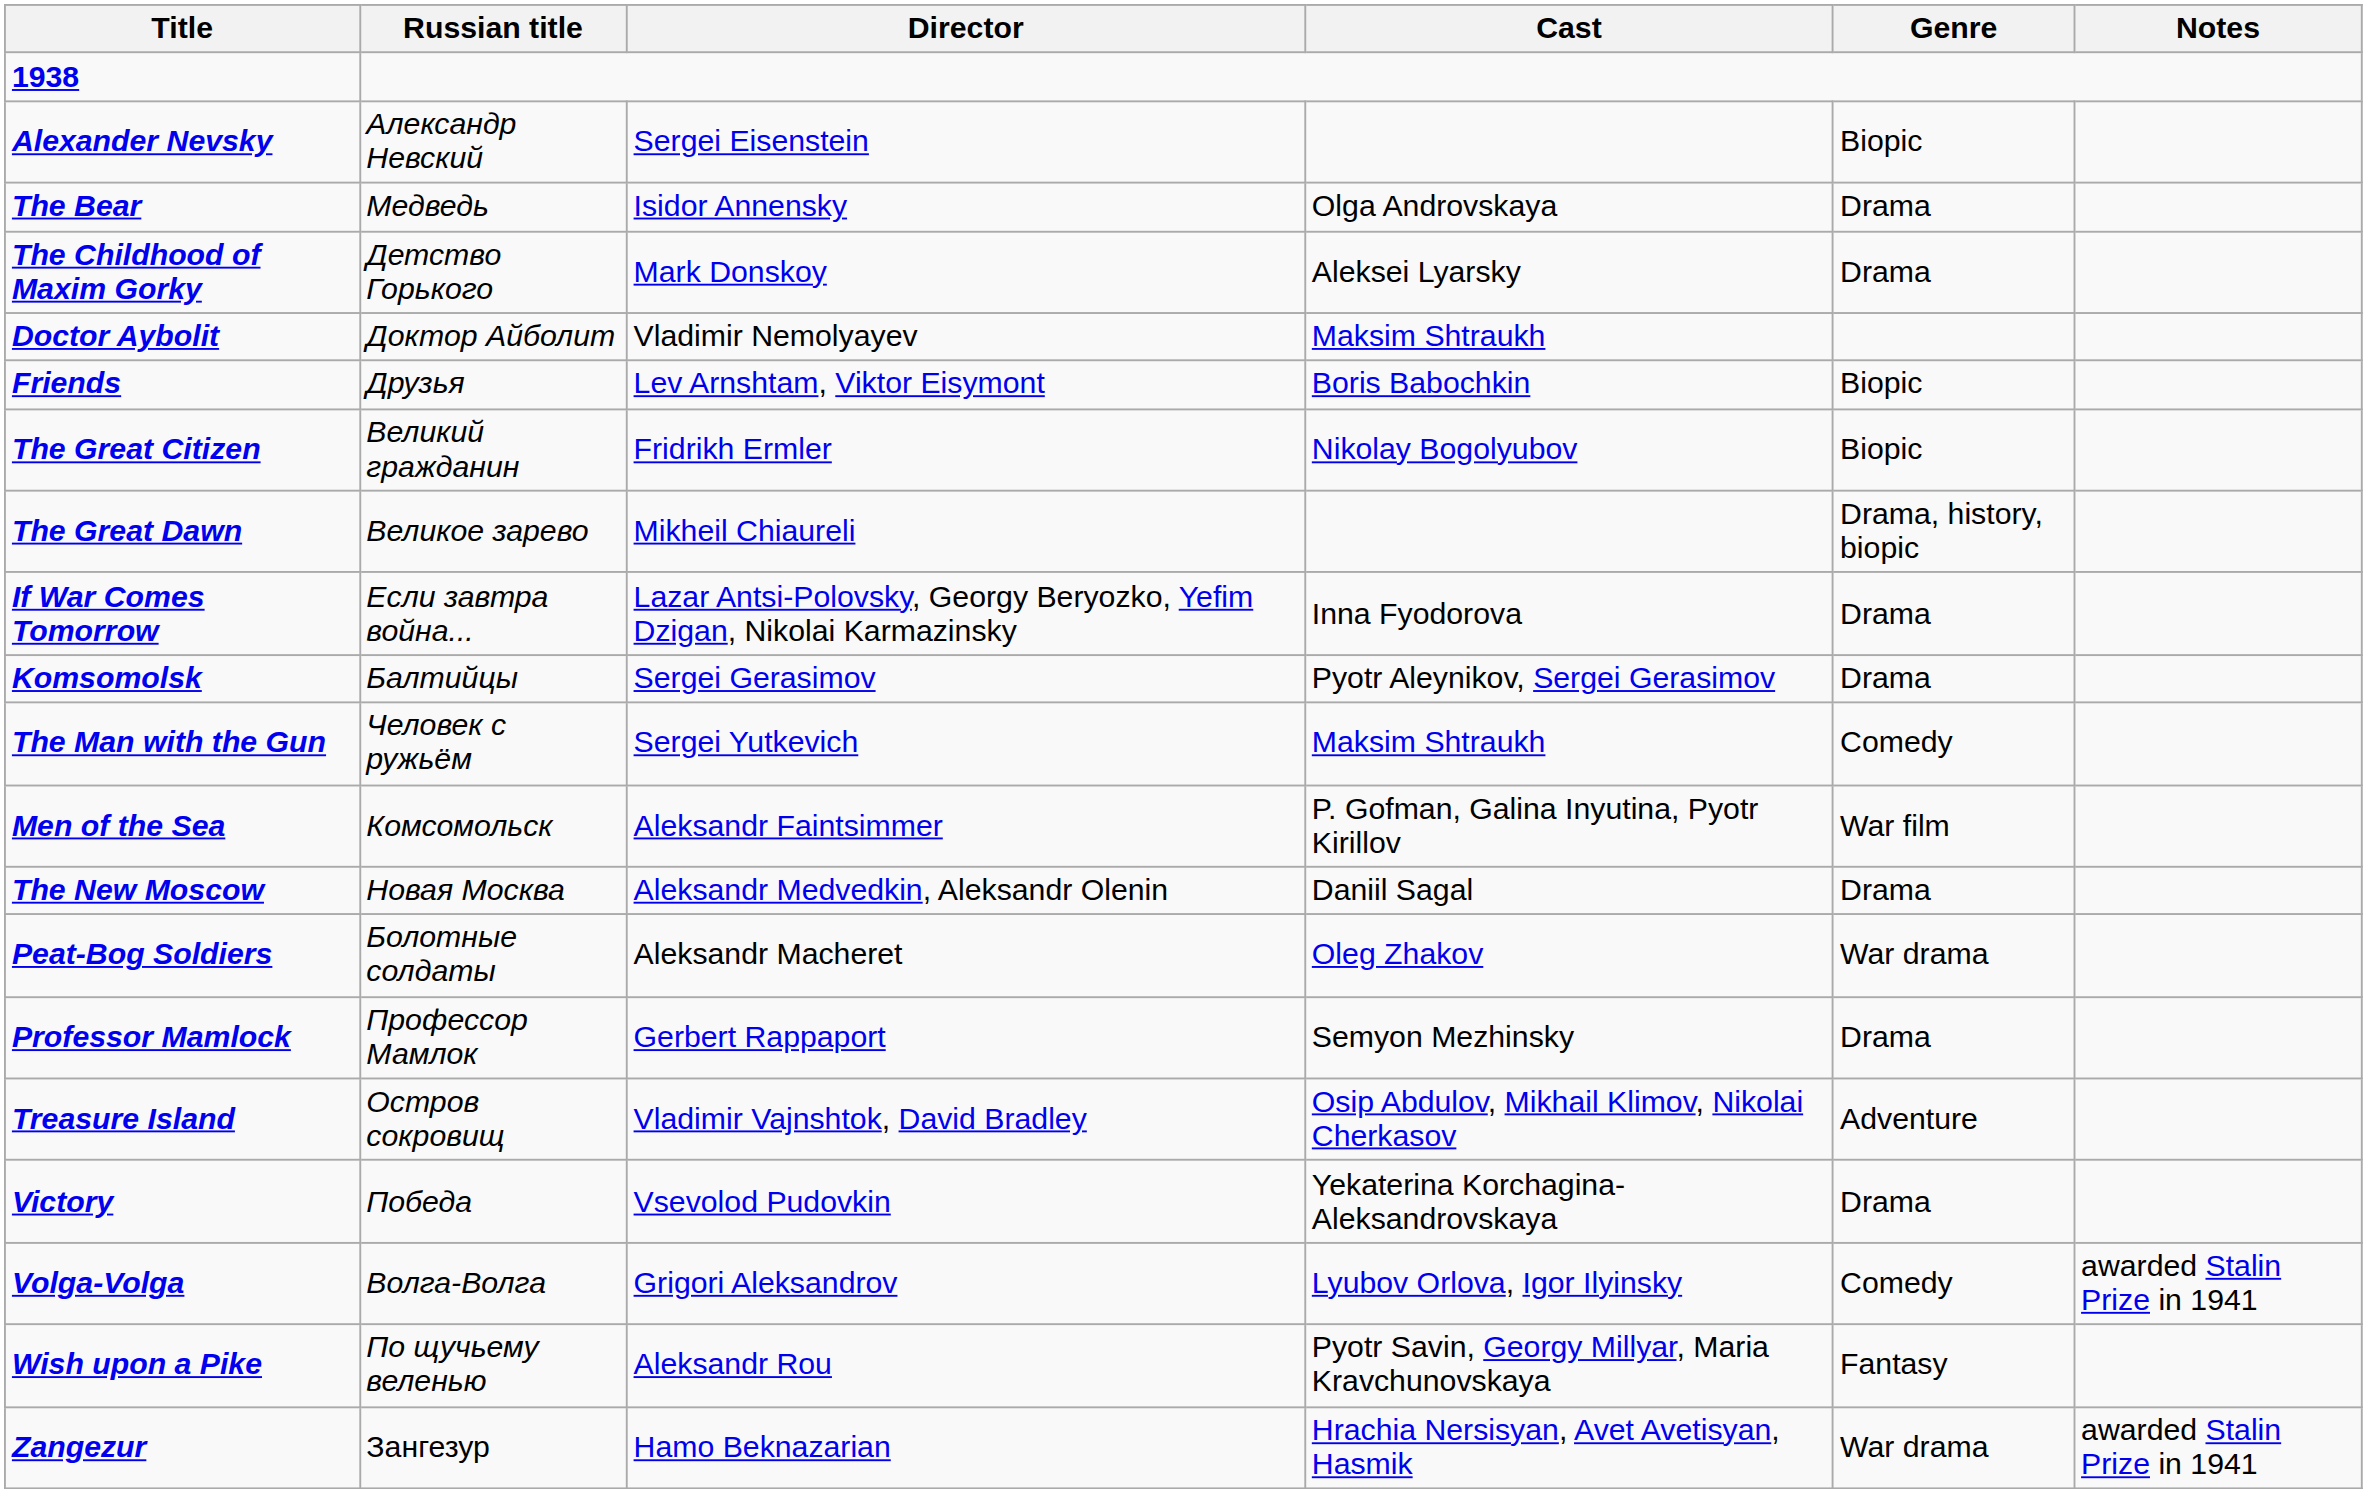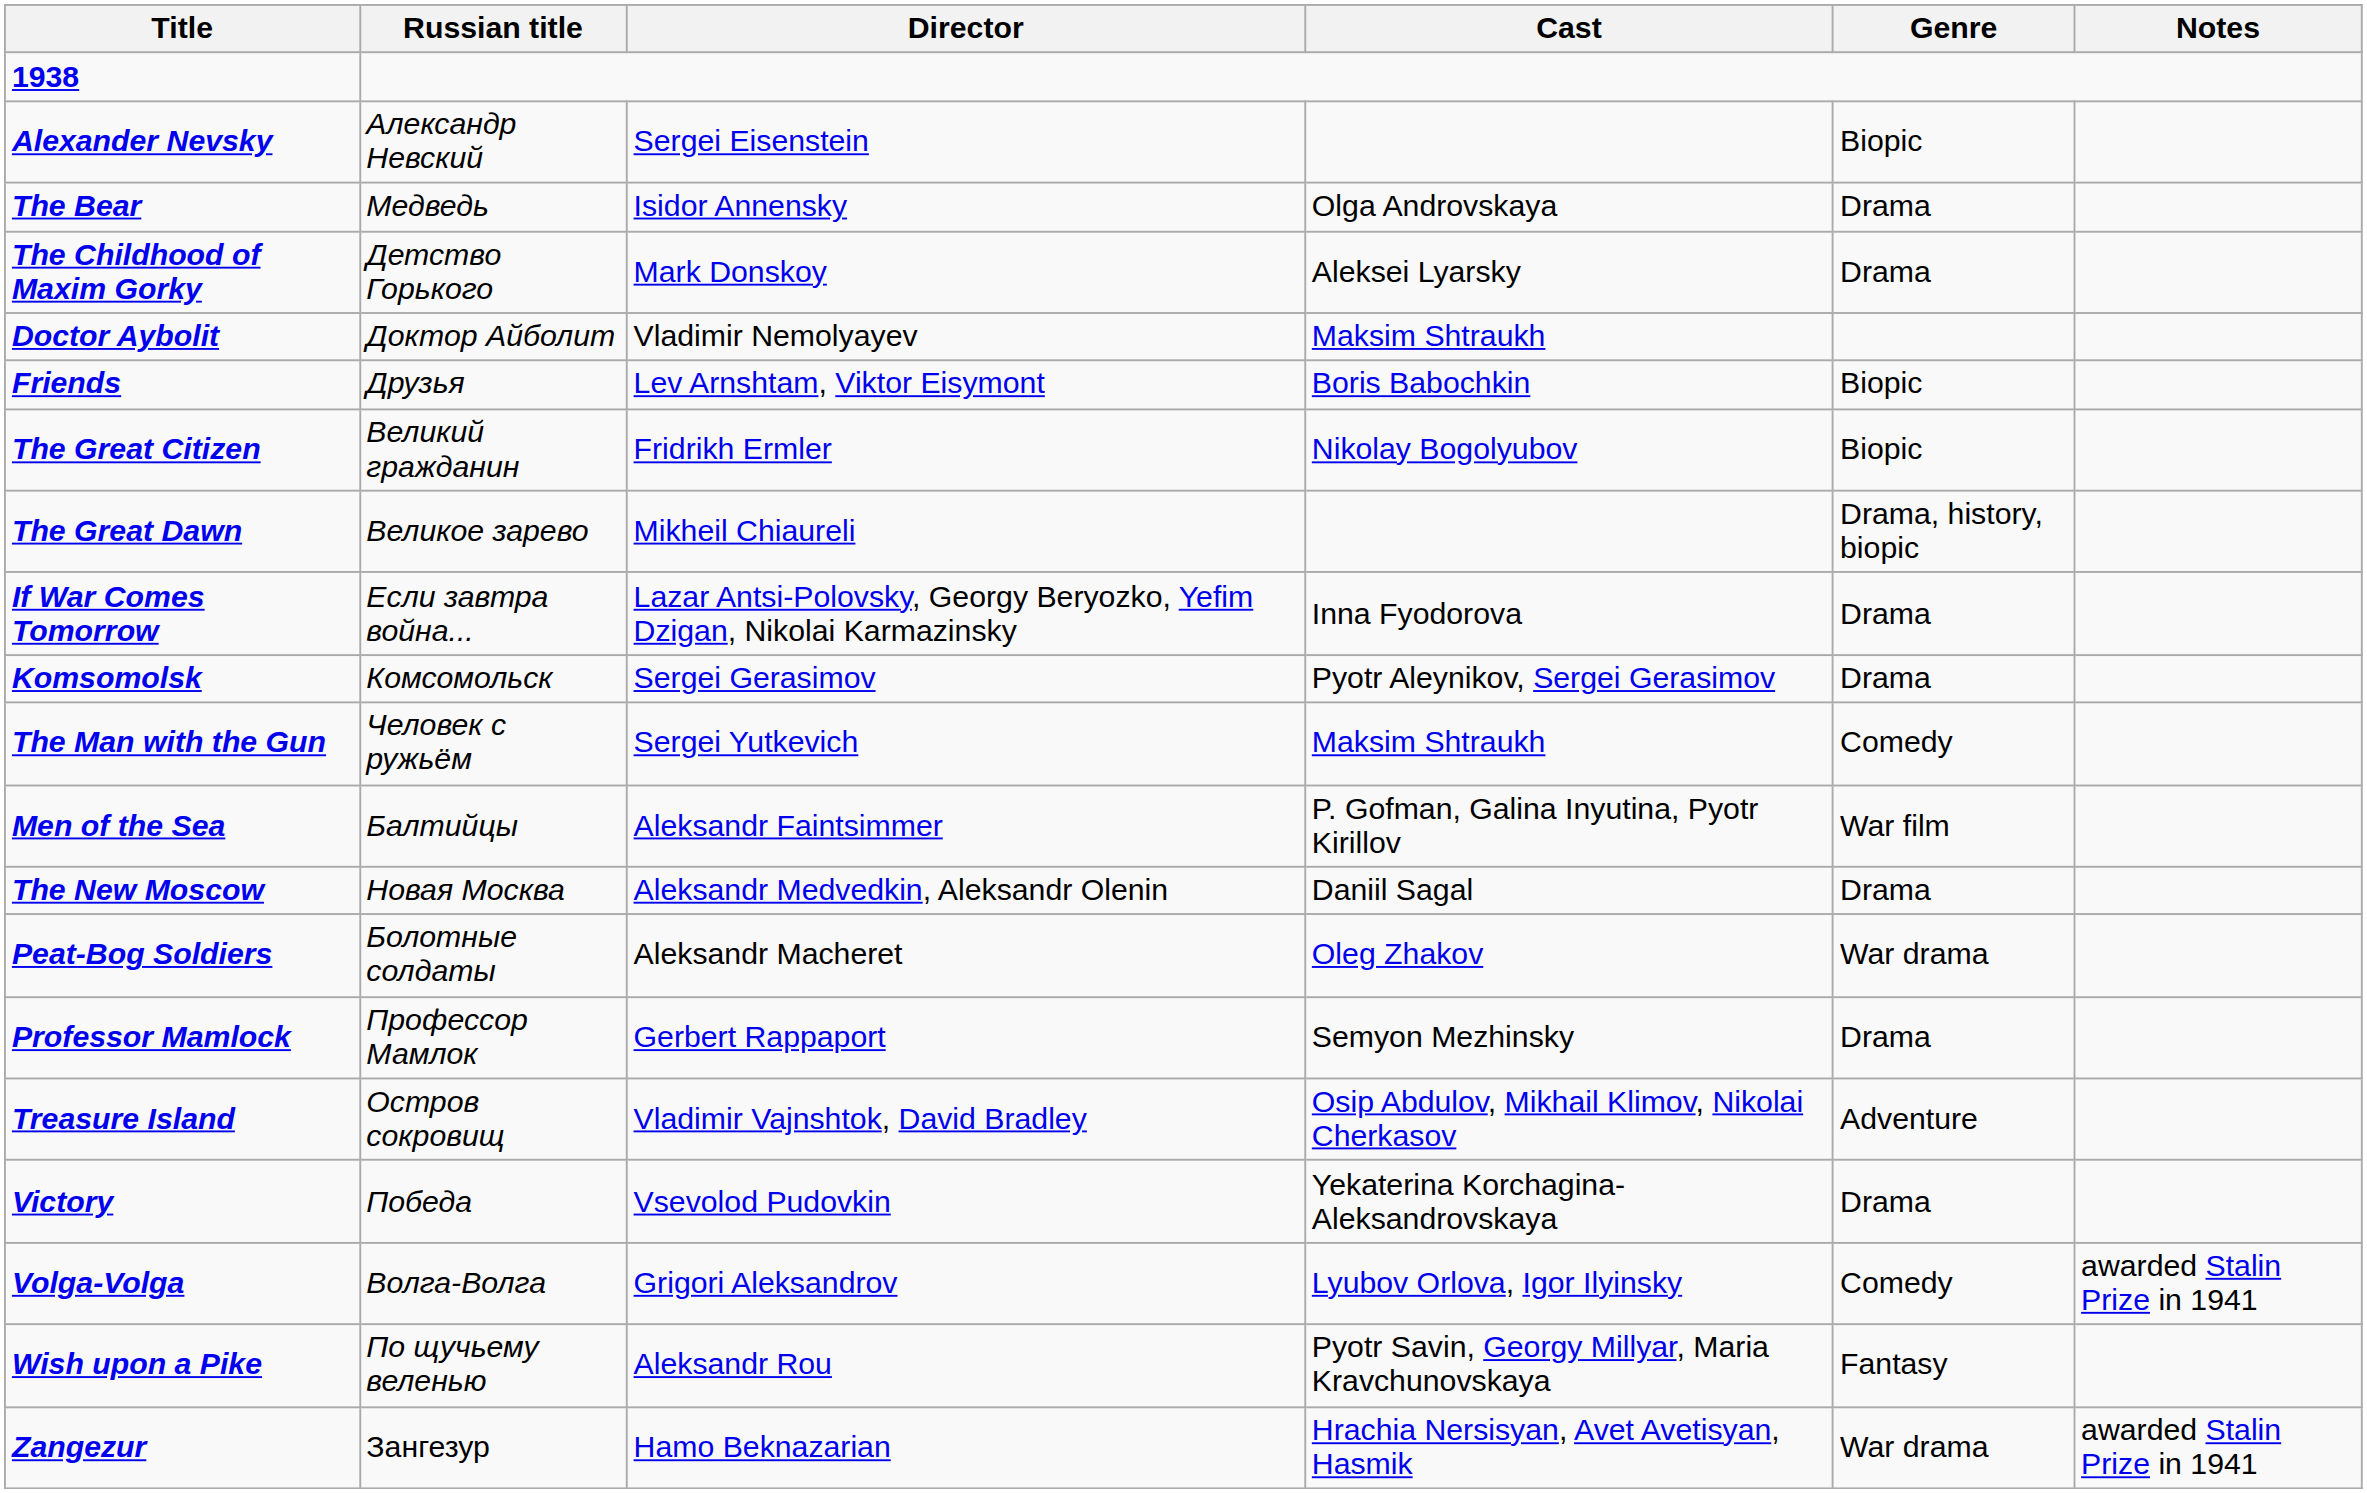Komsomolsk | Russian title: Балтийцы -> Комсомольск
Men of the Sea | Russian title: Комсомольск -> Балтийцы
